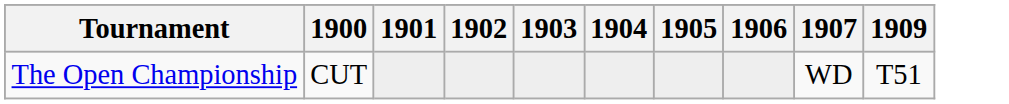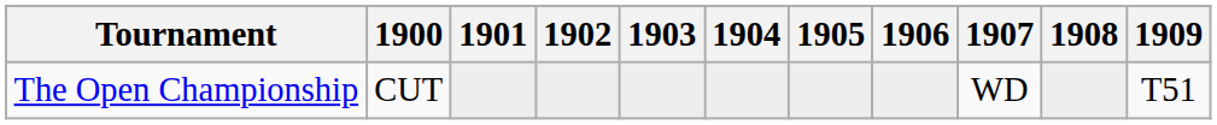+ column: 1908
